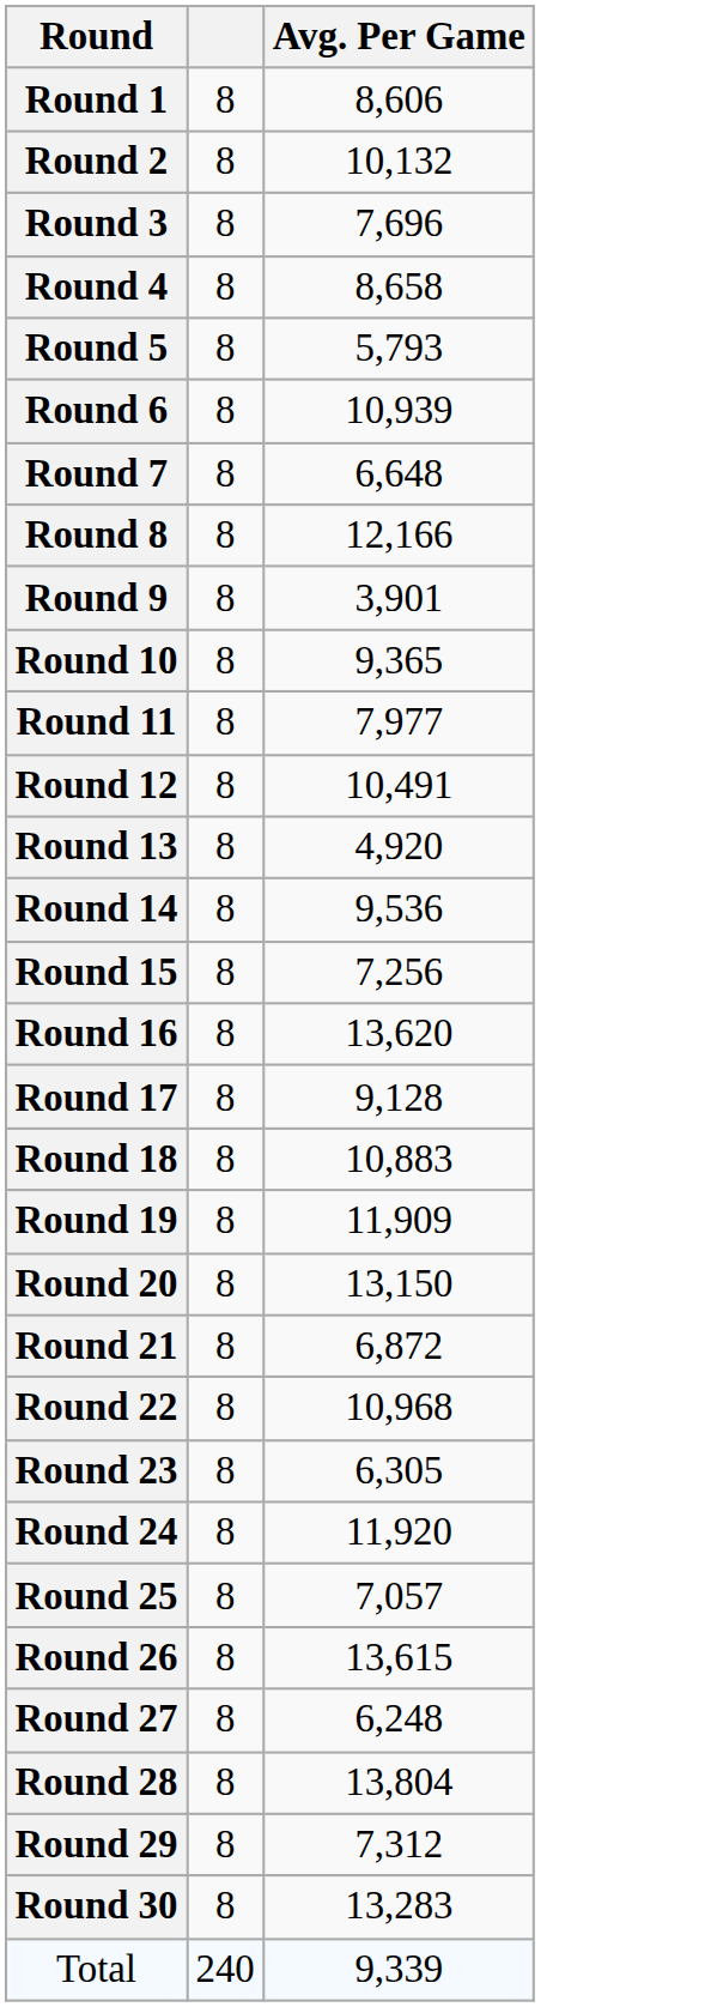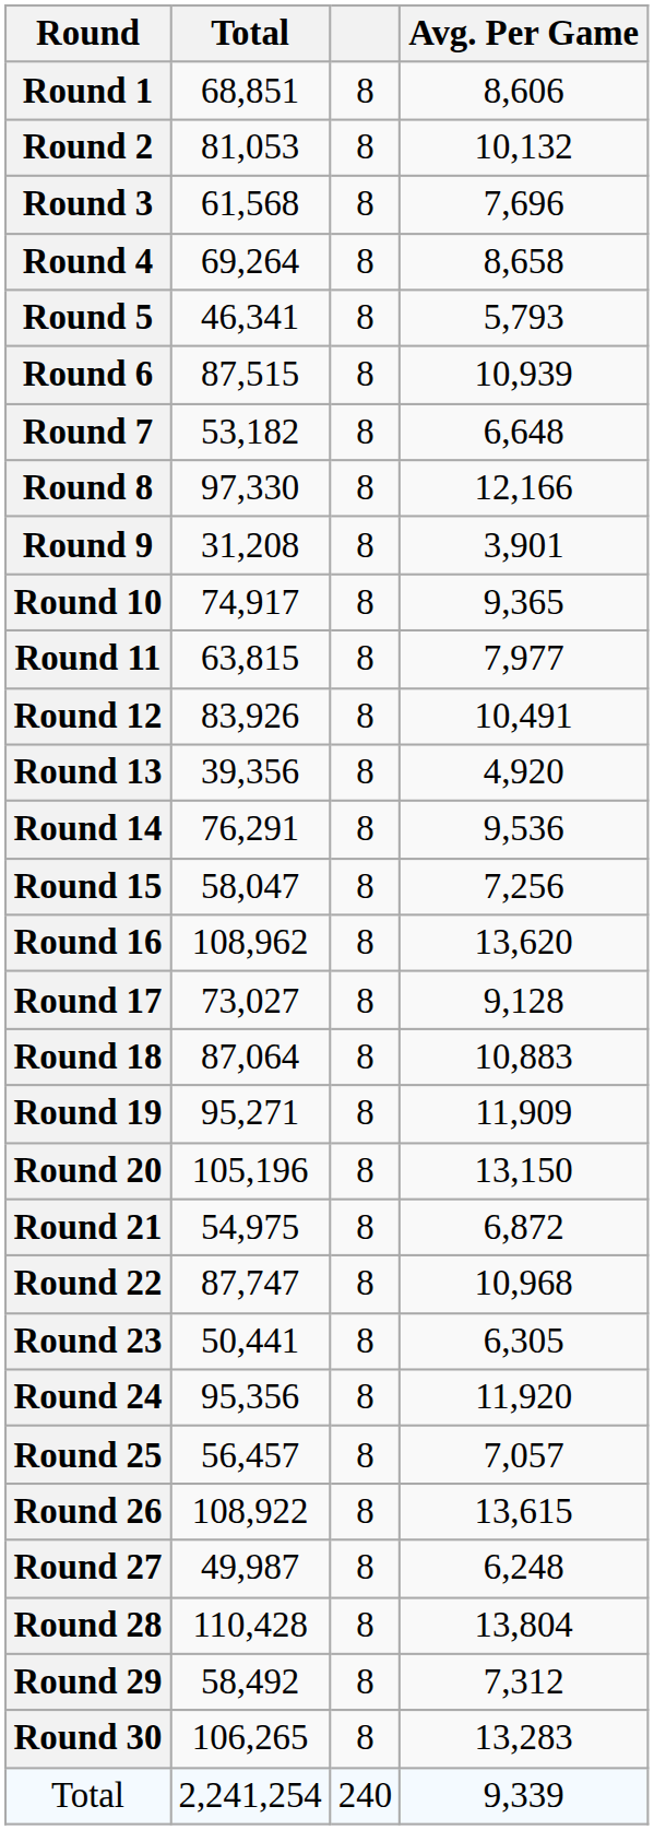+ column: Total | 68,851 | 81,053 | 61,568 | 69,264 | 46,341 | 87,515 | 53,182 | 97,330 | 31,208 | 74,917 | 63,815 | 83,926 | 39,356 | 76,291 | 58,047 | 108,962 | 73,027 | 87,064 | 95,271 | 105,196 | 54,975 | 87,747 | 50,441 | 95,356 | 56,457 | 108,922 | 49,987 | 110,428 | 58,492 | 106,265 | 2,241,254
